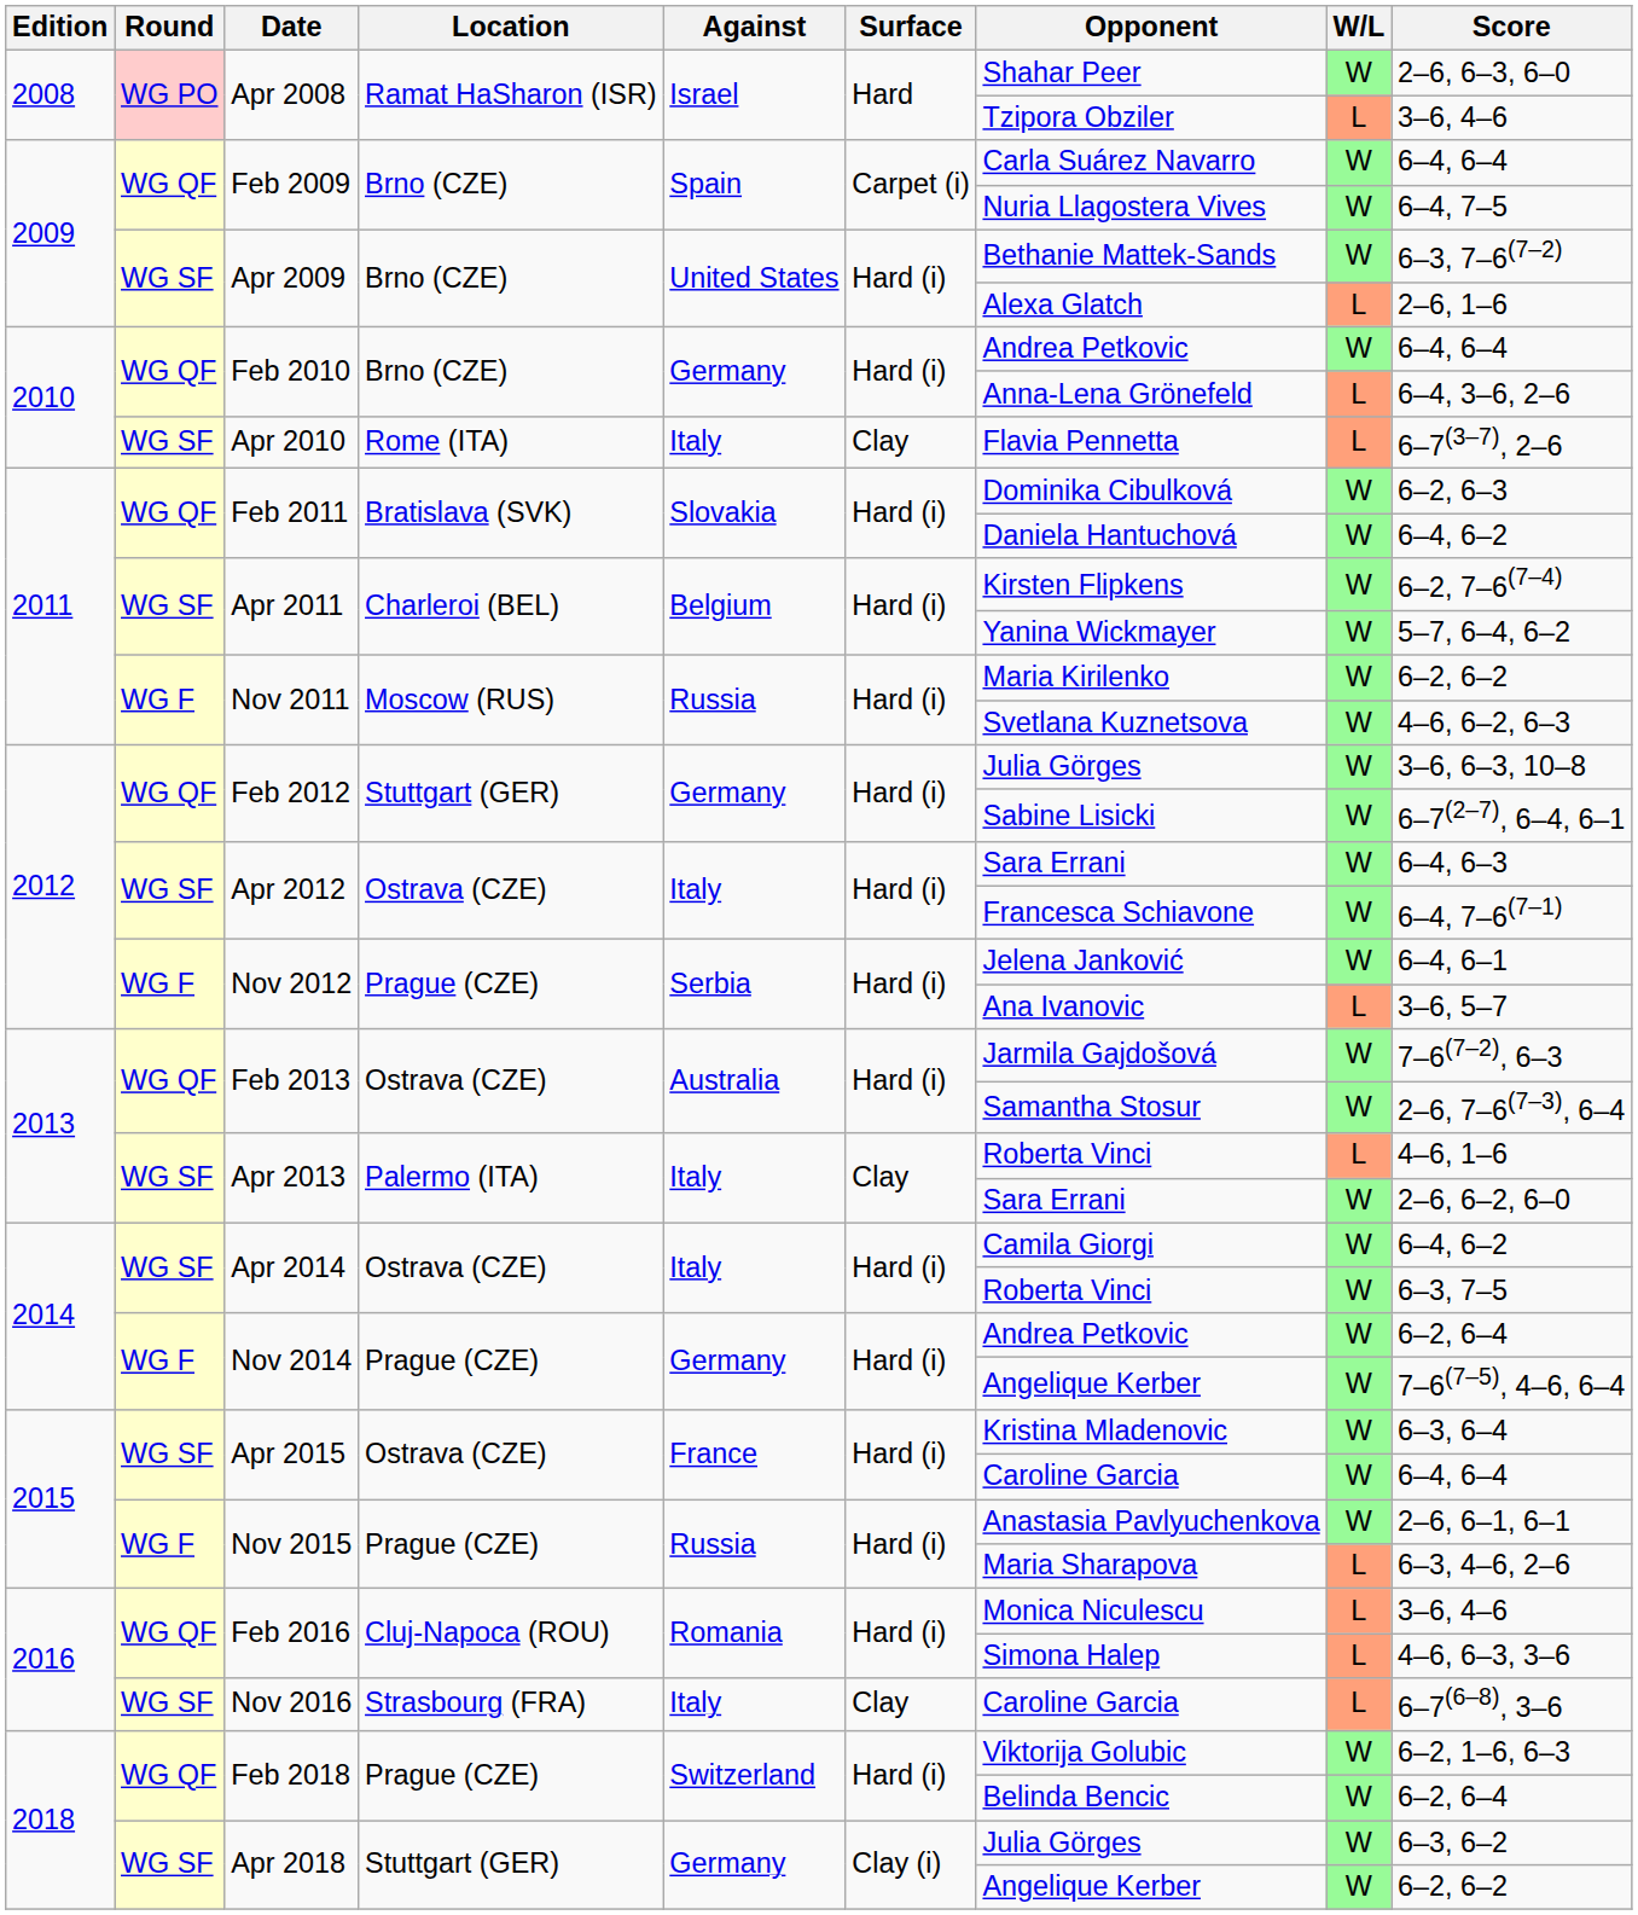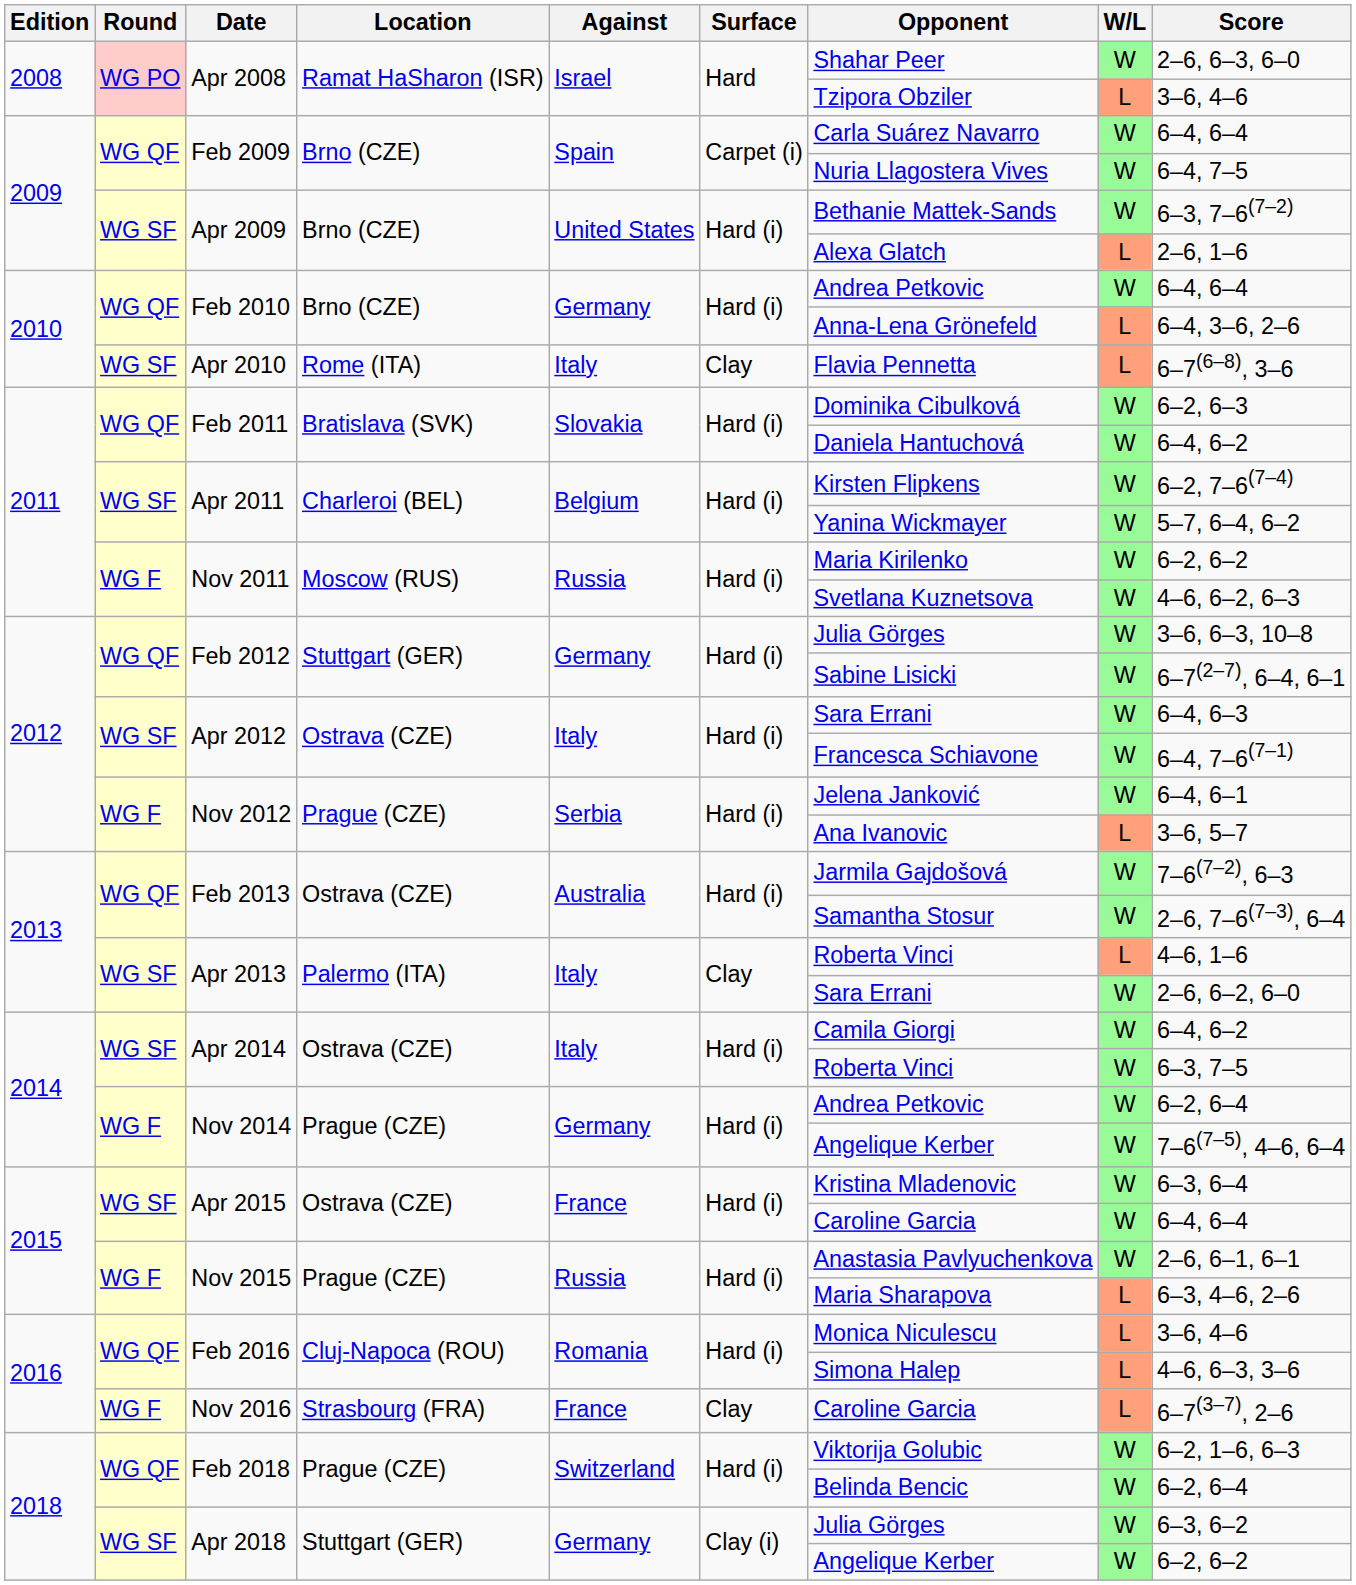Apr 2010 | Score: 6–7(3–7), 2–6 -> 6–7(6–8), 3–6
Nov 2016 | Round: WG SF -> WG F
Nov 2016 | Against: Italy -> France
Nov 2016 | Score: 6–7(6–8), 3–6 -> 6–7(3–7), 2–6
